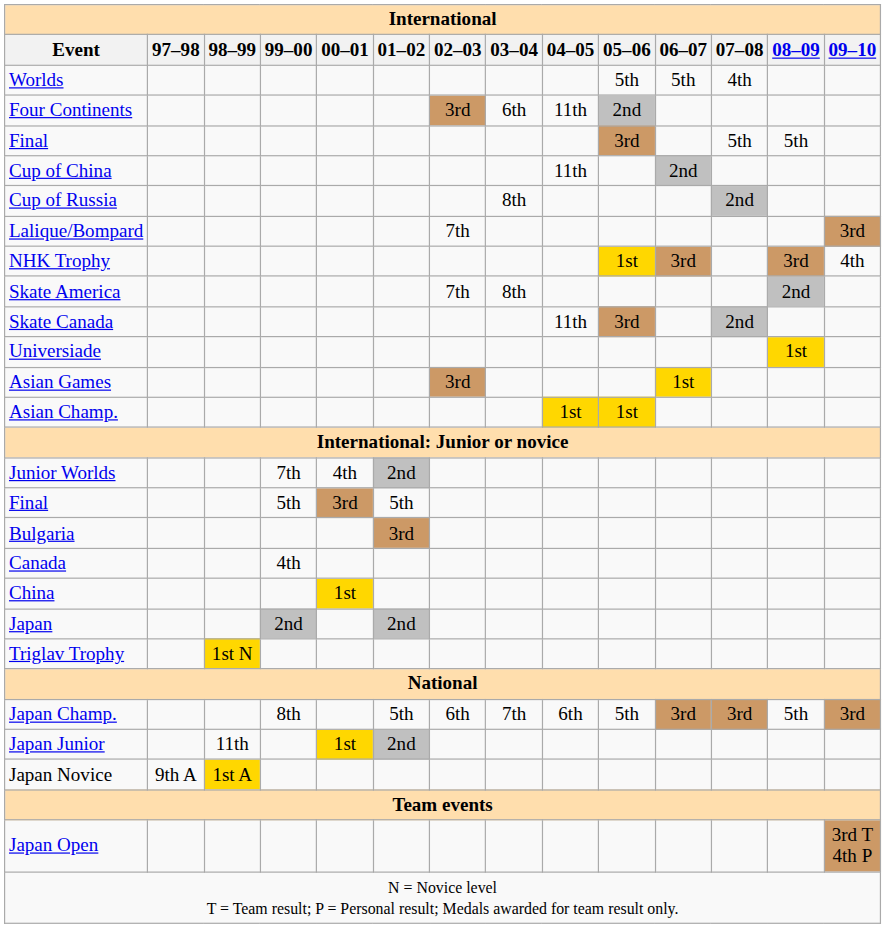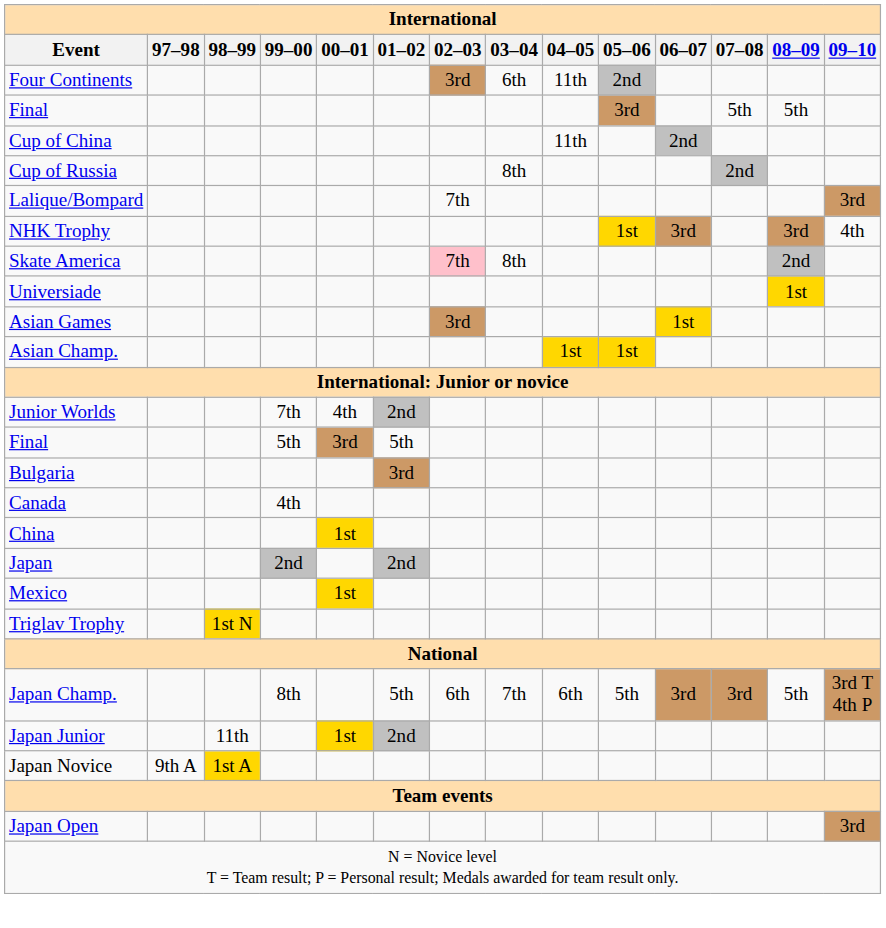- row: Worlds | 5th | 5th | 4th
Skate America | 02–03: no background -> pink background
- row: Skate Canada | 11th | 3rd | 2nd
+ row: Mexico | 1st
Japan Champ. | 09–10: 3rd -> 3rd T 4th P
Japan Open | 09–10: 3rd T 4th P -> 3rd
